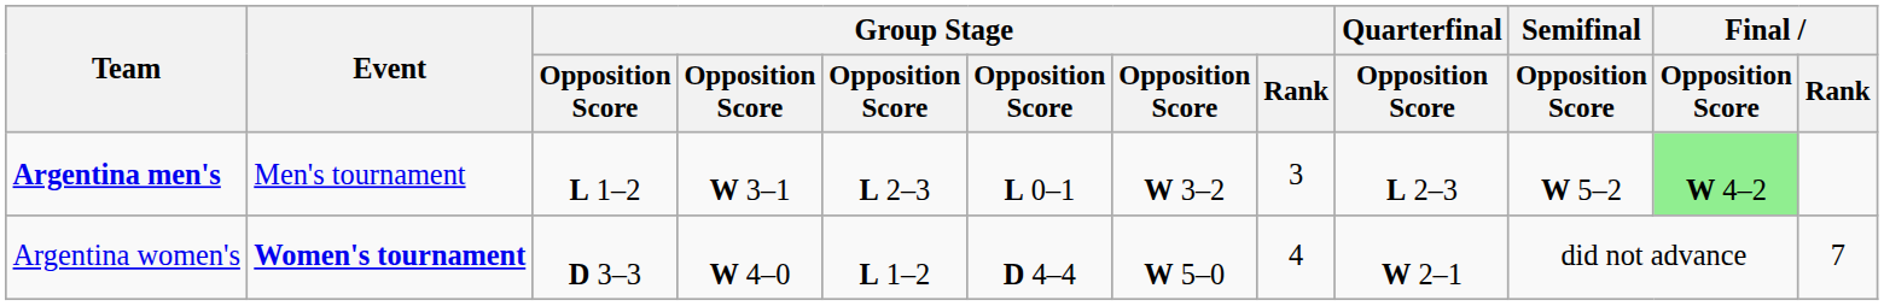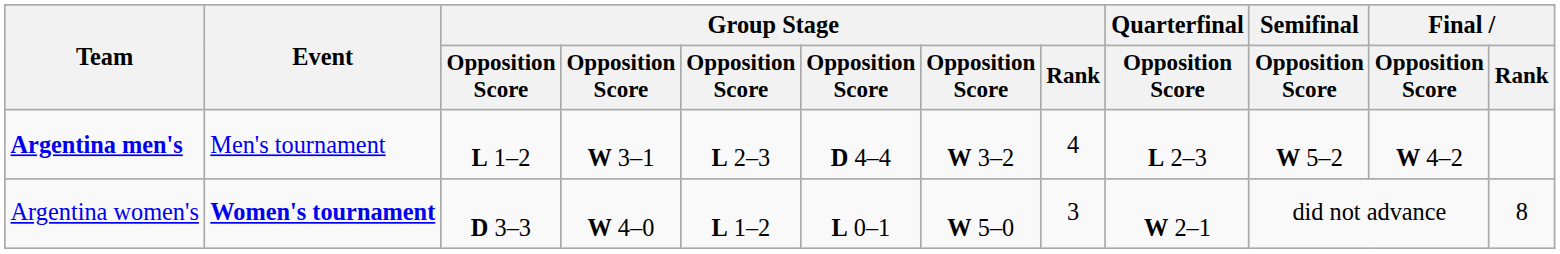Argentina men's | column 6: L 0–1 -> D 4–4
Argentina men's | Group Stage / Rank: 3 -> 4
Argentina men's | Final / Opposition Score: lightgreen background -> no background
Argentina women's | column 6: D 4–4 -> L 0–1
Argentina women's | Group Stage / Rank: 4 -> 3
Argentina women's | Final / Rank: 7 -> 8
